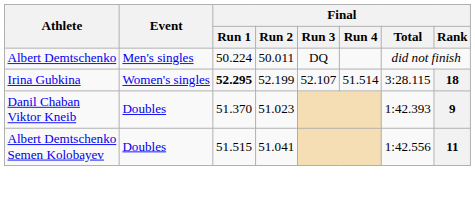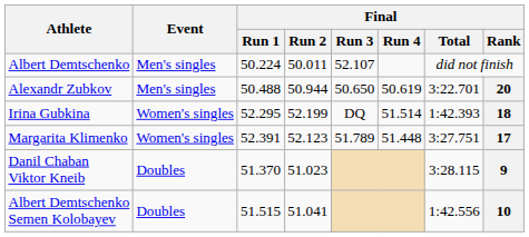Albert Demtschenko | Final / Run 3: DQ -> 52.107
+ row: Alexandr Zubkov | Men's singles | 50.488 | 50.944 | 50.650 | 50.619 | 3:22.701 | 20
Irina Gubkina | Final / Run 1: bold -> normal
Irina Gubkina | Final / Run 3: 52.107 -> DQ
Irina Gubkina | Final / Total: 3:28.115 -> 1:42.393
+ row: Margarita Klimenko | Women's singles | 52.391 | 52.123 | 51.789 | 51.448 | 3:27.751 | 17
Danil Chaban Viktor Kneib | Final / Total: 1:42.393 -> 3:28.115
Albert Demtschenko Semen Kolobayev | Final / Rank: 11 -> 10
